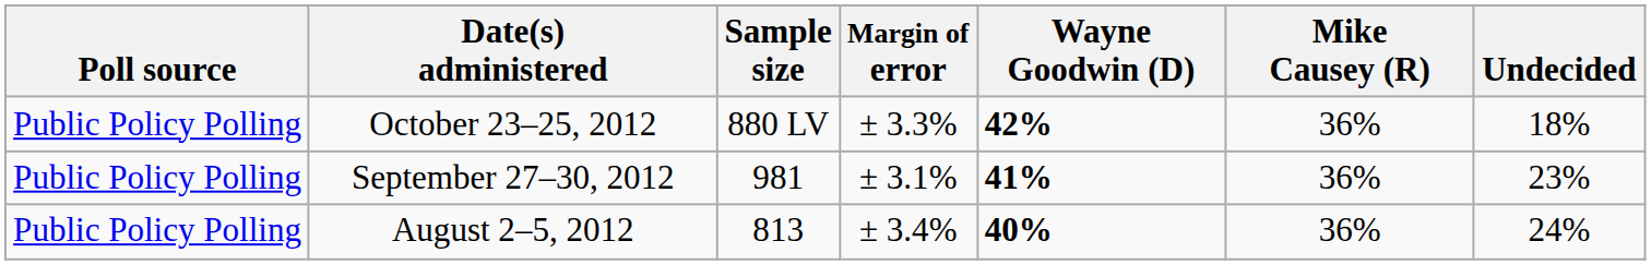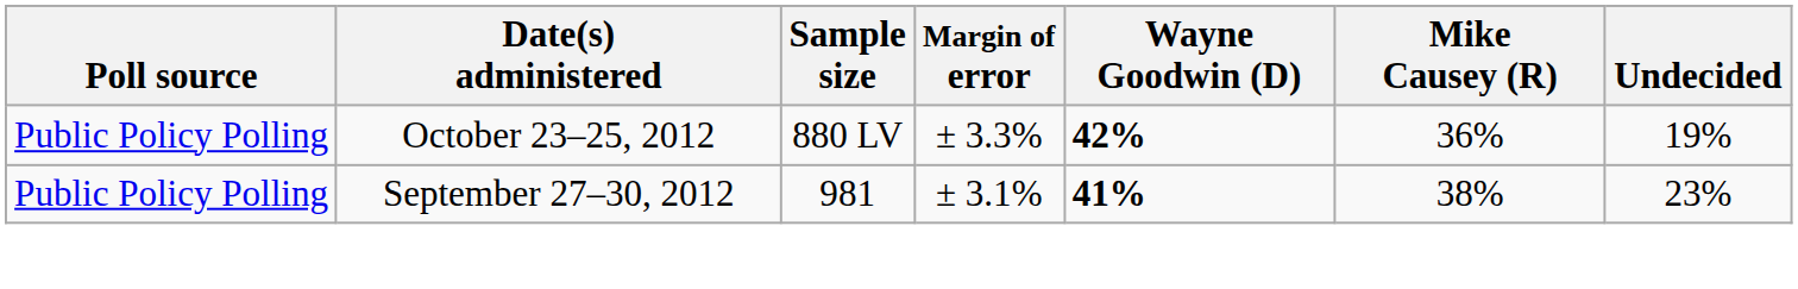October 23–25, 2012 | Undecided: 18% -> 19%
September 27–30, 2012 | Mike Causey (R): 36% -> 38%
- row: Public Policy Polling | August 2–5, 2012 | 813 | ± 3.4% | 40% | 36% | 24%
